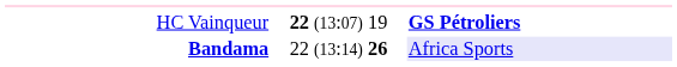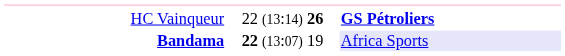HC Vainqueur | column 2: 22 (13:07) 19 -> 22 (13:14) 26
Bandama | column 2: 22 (13:14) 26 -> 22 (13:07) 19
